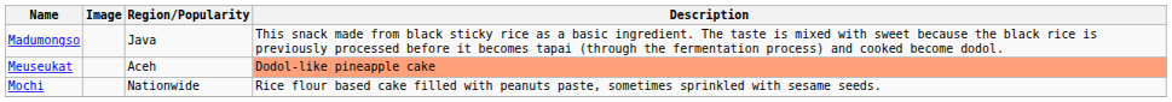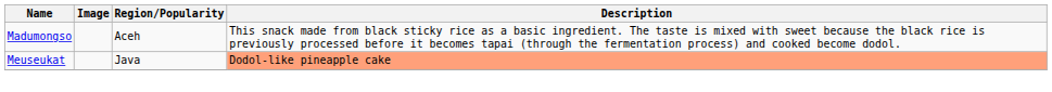Madumongso | Region/Popularity: Java -> Aceh
Meuseukat | Region/Popularity: Aceh -> Java
- row: Mochi | Nationwide | Rice flour based cake filled with peanuts paste, sometimes sprinkled with sesame seeds.
